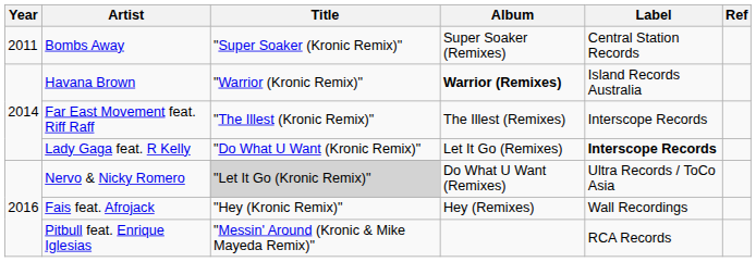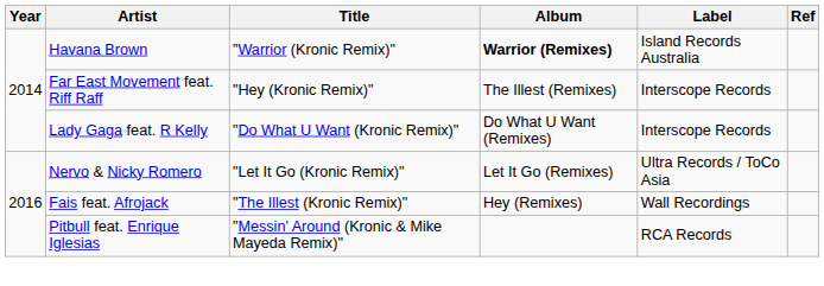- row: 2011 | Bombs Away | "Super Soaker (Kronic Remix)" | Super Soaker (Remixes) | Central Station Records
Far East Movement feat. Riff Raff | Title: "The Illest (Kronic Remix)" -> "Hey (Kronic Remix)"
Lady Gaga feat. R Kelly | Album: Let It Go (Remixes) -> Do What U Want (Remixes)
Lady Gaga feat. R Kelly | Label: bold -> normal
Nervo & Nicky Romero | Title: lightgrey background -> no background
Nervo & Nicky Romero | Album: Do What U Want (Remixes) -> Let It Go (Remixes)
Fais feat. Afrojack | Title: "Hey (Kronic Remix)" -> "The Illest (Kronic Remix)"
